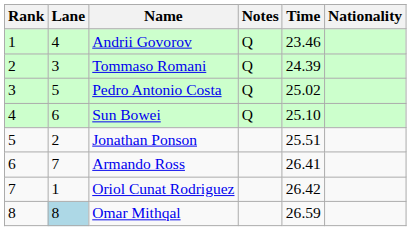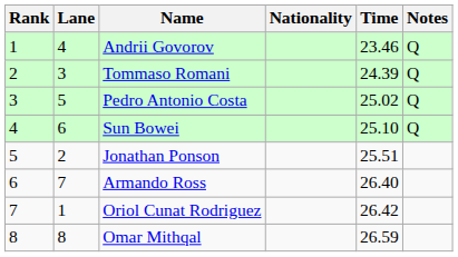columns swapped: Nationality <-> Notes
Armando Ross | Time: 26.41 -> 26.40
Omar Mithqal | Lane: lightblue background -> no background
